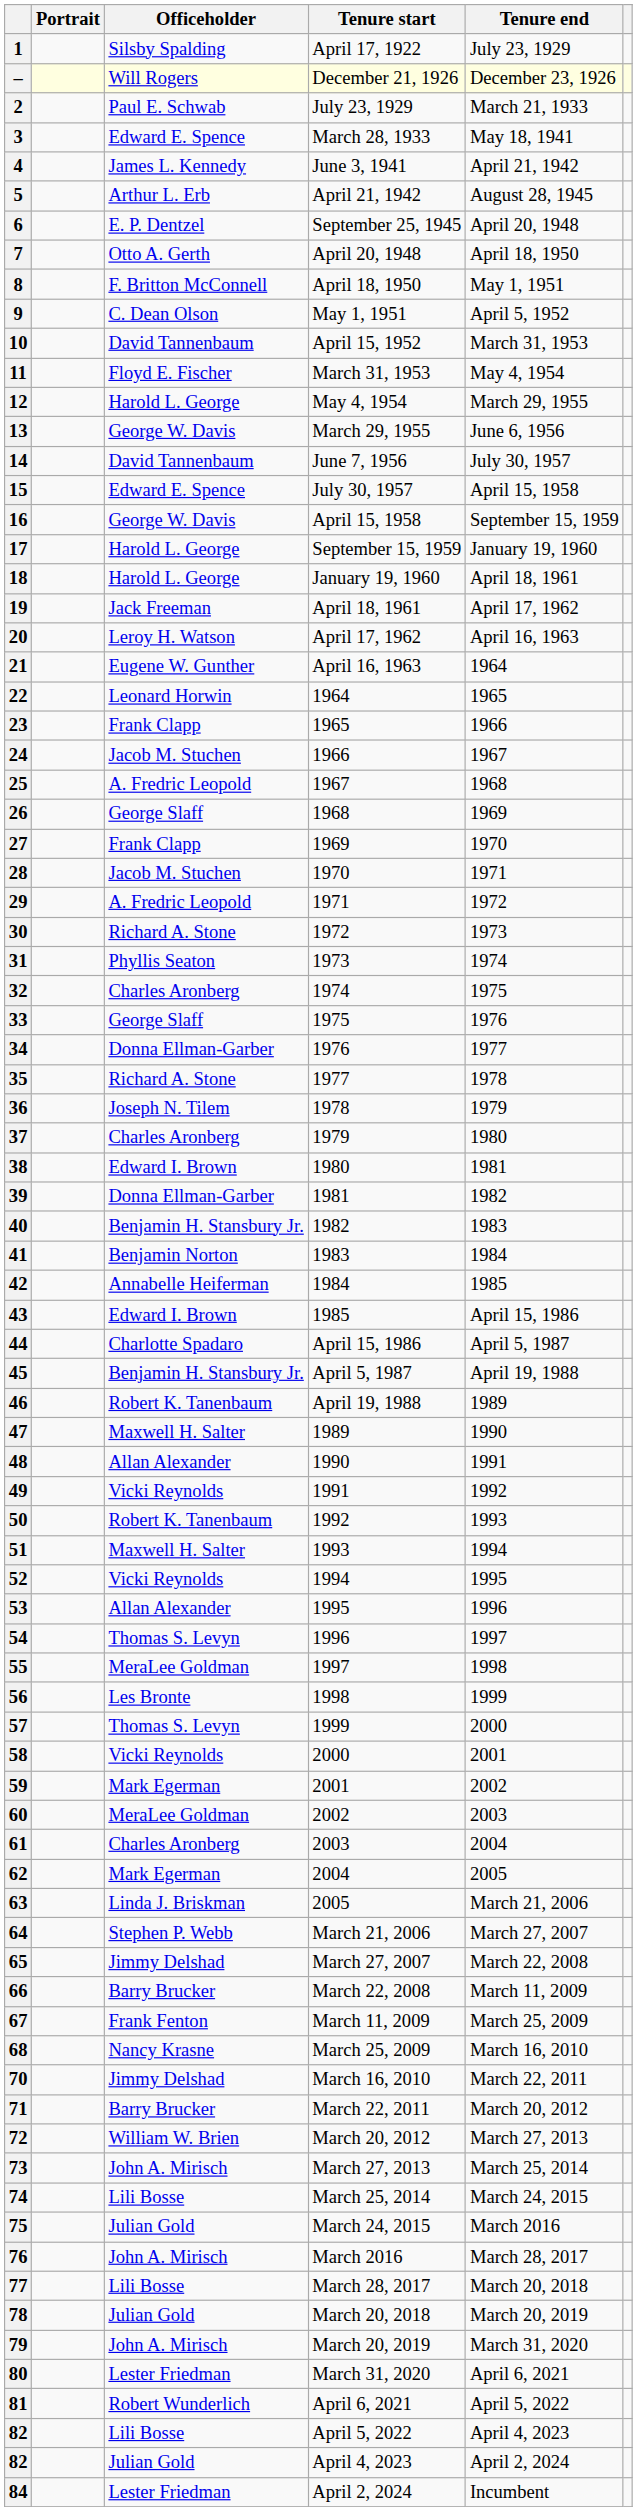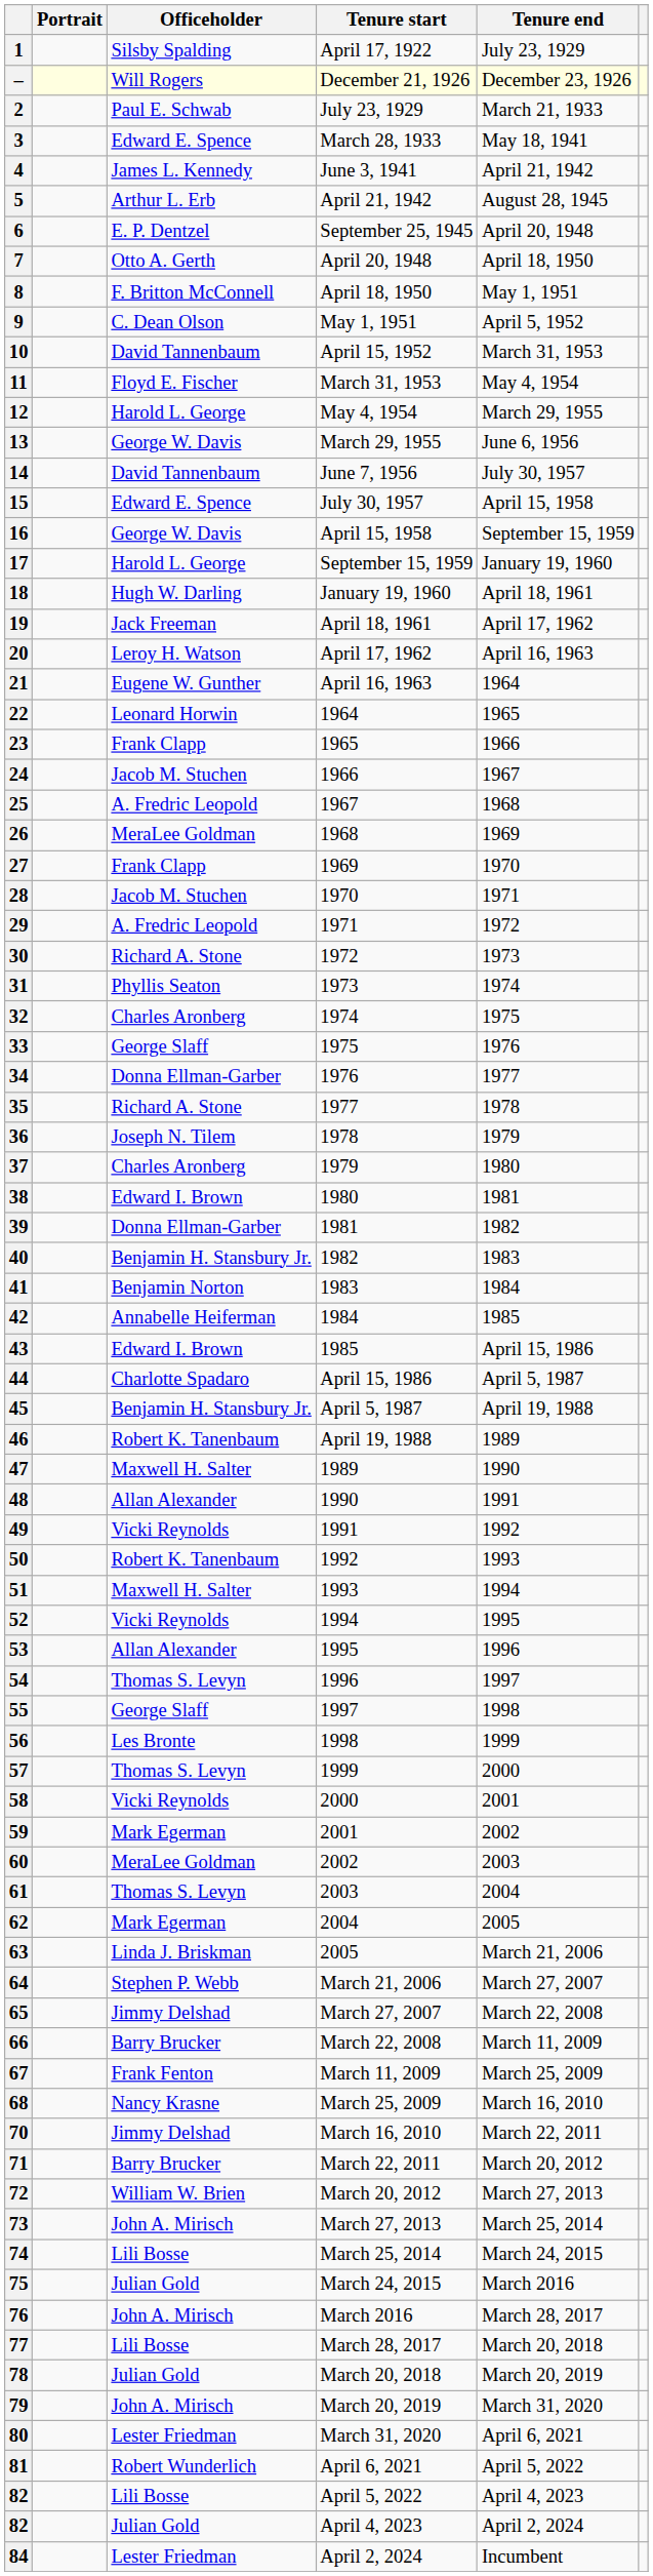18 | Officeholder: Harold L. George -> Hugh W. Darling
26 | Officeholder: George Slaff -> MeraLee Goldman
55 | Officeholder: MeraLee Goldman -> George Slaff
61 | Officeholder: Charles Aronberg -> Thomas S. Levyn
